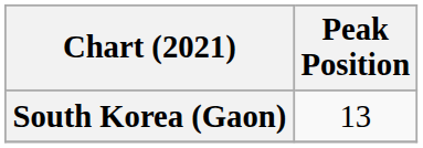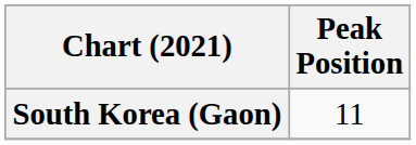South Korea (Gaon) | Peak Position: 13 -> 11
